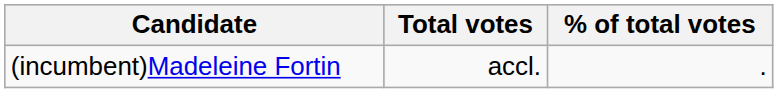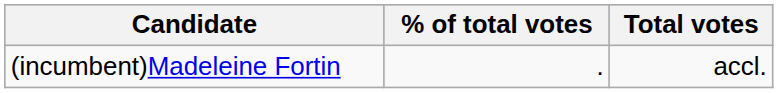columns swapped: Total votes <-> % of total votes
